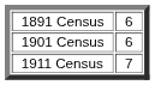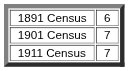1901 Census | column 2: 6 -> 7
